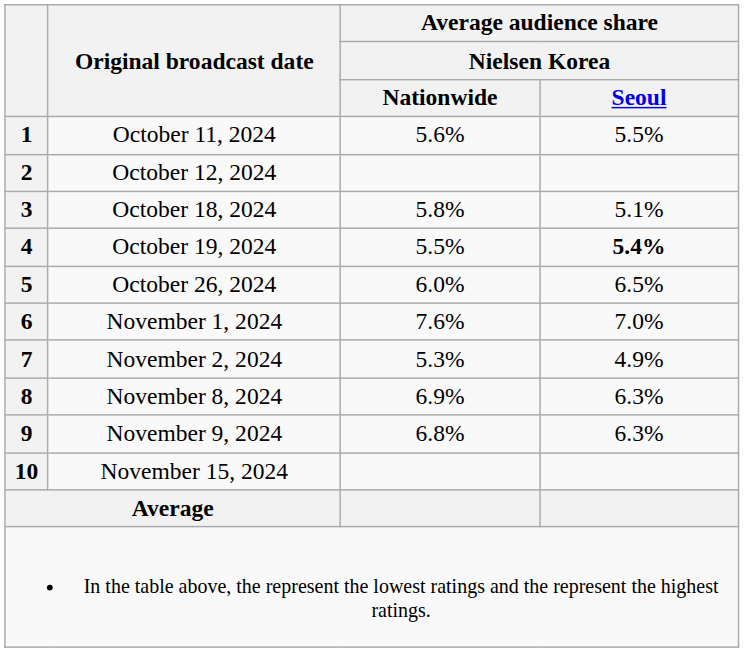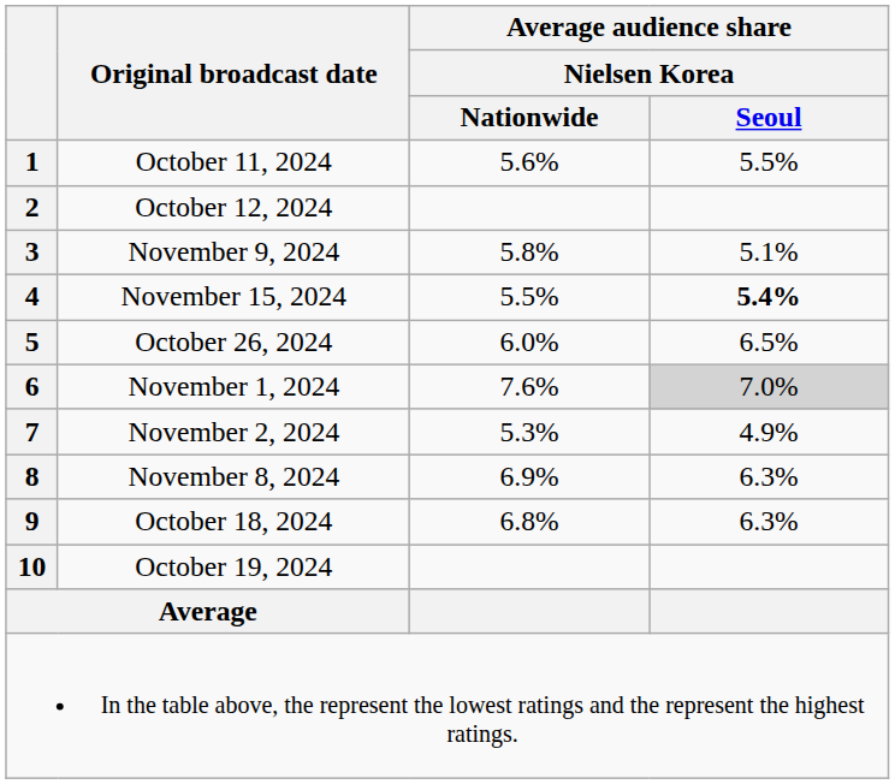3 | Original broadcast date: October 18, 2024 -> November 9, 2024
4 | Original broadcast date: October 19, 2024 -> November 15, 2024
6 | Average audience share / Nielsen Korea / Seoul: no background -> lightgrey background
9 | Original broadcast date: November 9, 2024 -> October 18, 2024
10 | Original broadcast date: November 15, 2024 -> October 19, 2024
